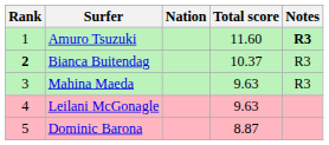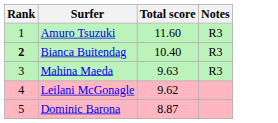- column: Nation
Amuro Tsuzuki | Notes: bold -> normal
Bianca Buitendag | Total score: 10.37 -> 10.40
Leilani McGonagle | Total score: 9.63 -> 9.62
